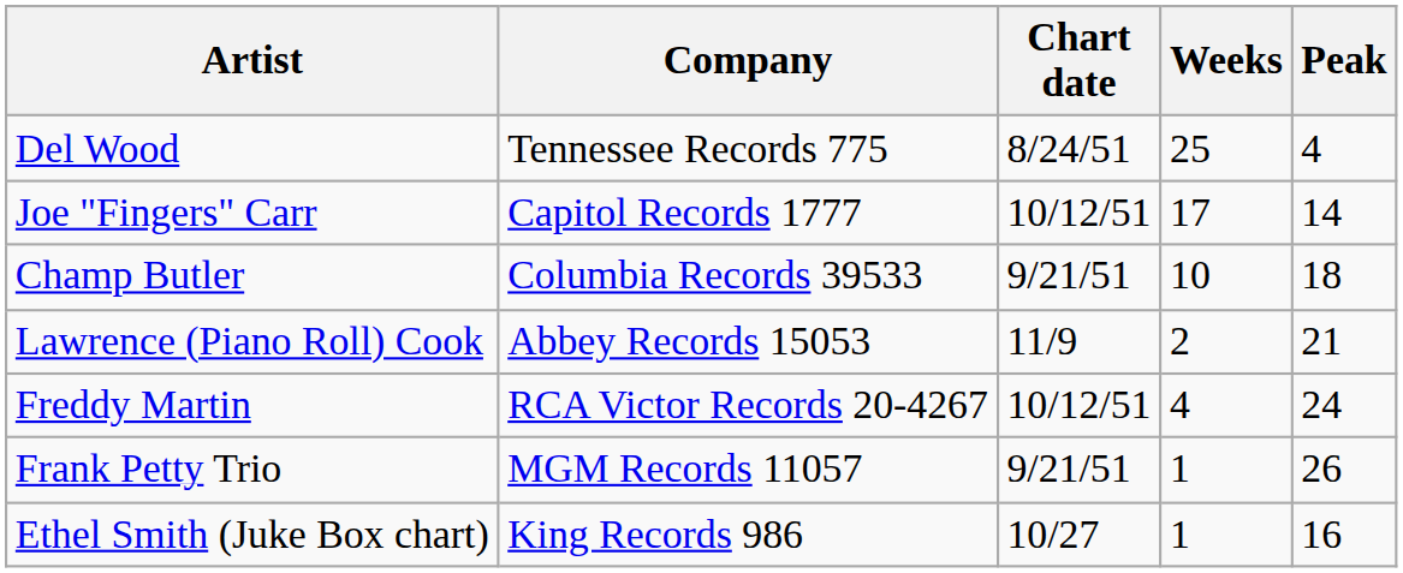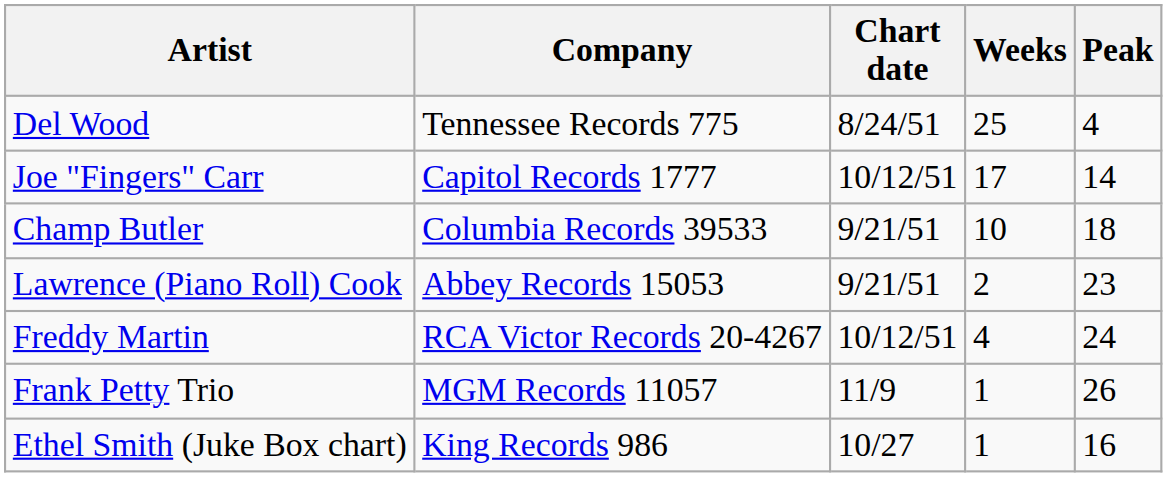Lawrence (Piano Roll) Cook | Chart date: 11/9 -> 9/21/51
Lawrence (Piano Roll) Cook | Peak: 21 -> 23
Frank Petty Trio | Chart date: 9/21/51 -> 11/9
